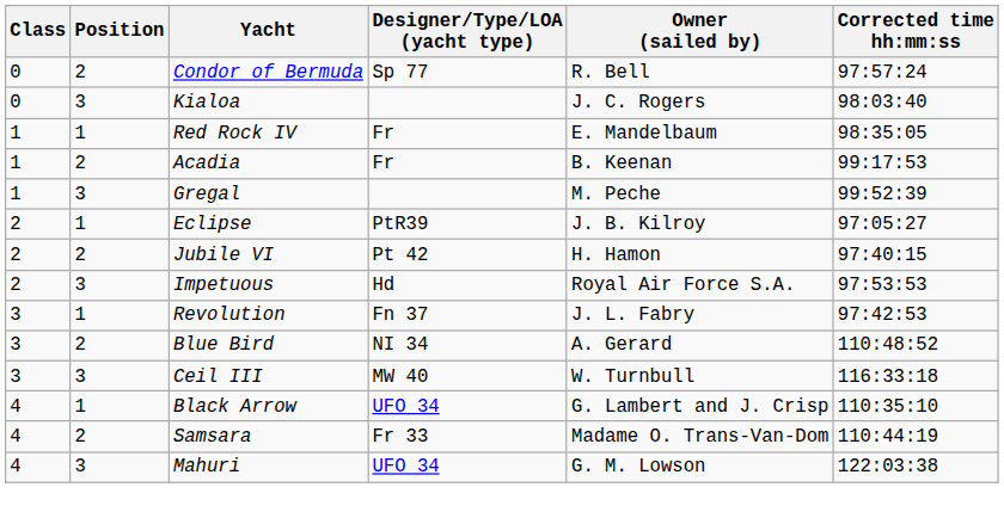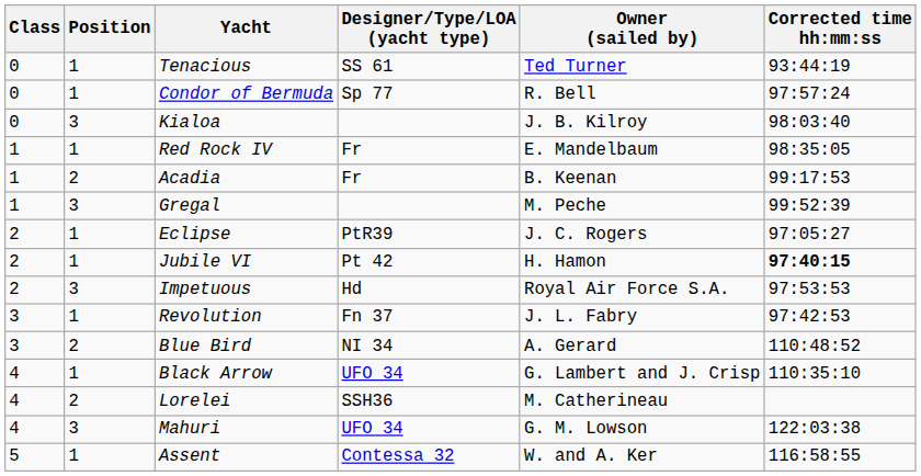+ row: 0 | 1 | Tenacious | SS 61 | Ted Turner | 93:44:19
Condor of Bermuda | Position: 2 -> 1
Kialoa | Owner (sailed by): J. C. Rogers -> J. B. Kilroy
Eclipse | Owner (sailed by): J. B. Kilroy -> J. C. Rogers
Jubile VI | Position: 2 -> 1
Jubile VI | Corrected time hh:mm:ss: normal -> bold
- row: 3 | 3 | Ceil III | MW 40 | W. Turnbull | 116:33:18
- row: 4 | 2 | Samsara | Fr 33 | Madame O. Trans-Van-Dom | 110:44:19
+ row: 4 | 2 | Lorelei | SSH36 | M. Catherineau
+ row: 5 | 1 | Assent | Contessa 32 | W. and A. Ker | 116:58:55
